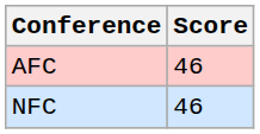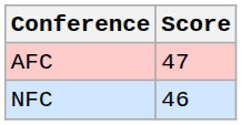AFC | Score: 46 -> 47
